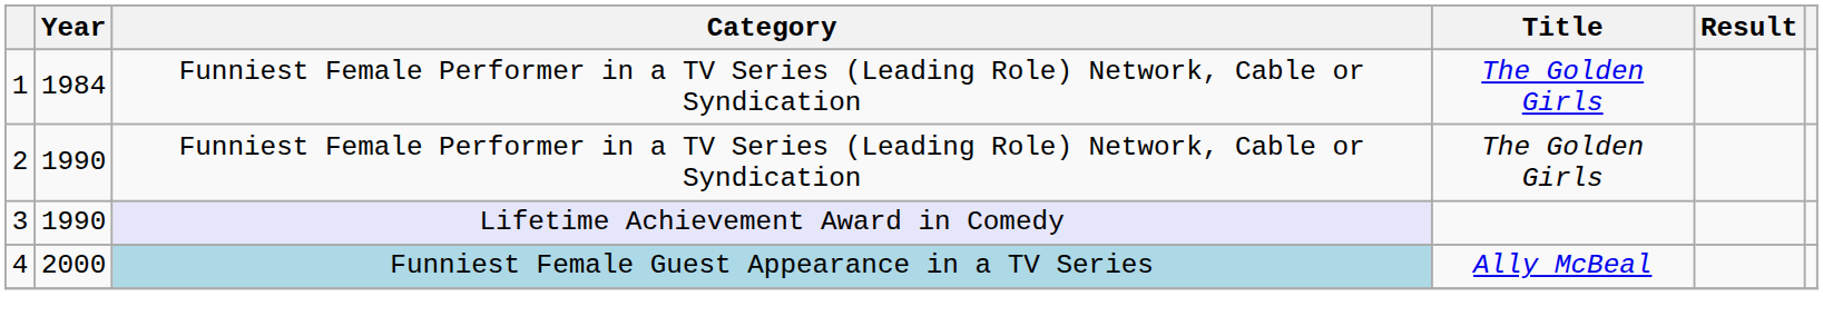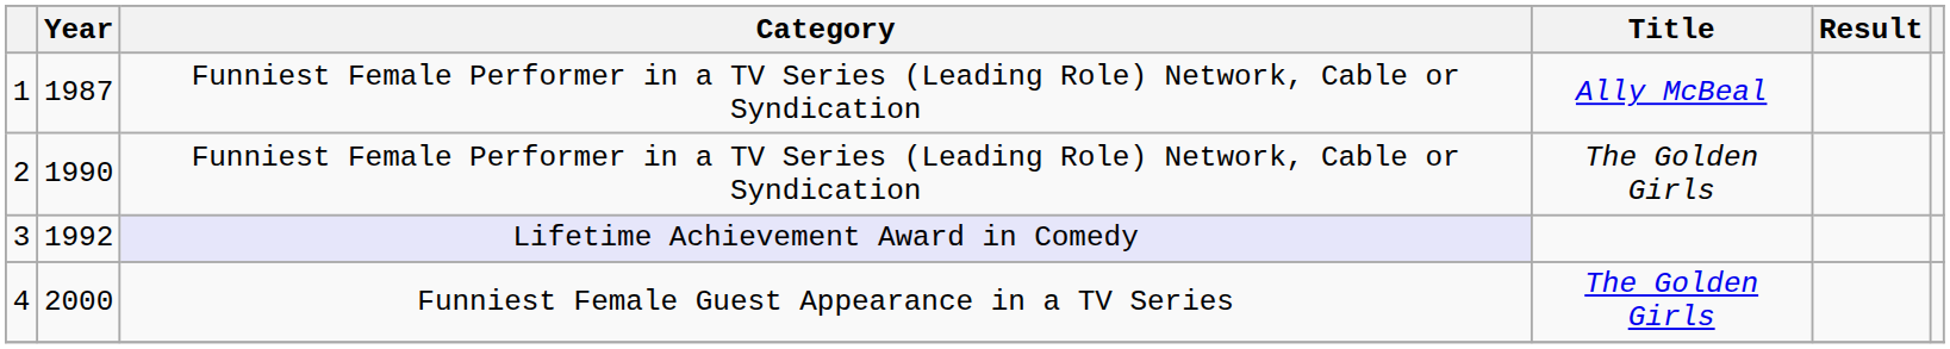1 | Year: 1984 -> 1987
1 | Title: The Golden Girls -> Ally McBeal
3 | Year: 1990 -> 1992
4 | Category: lightblue background -> no background
4 | Title: Ally McBeal -> The Golden Girls
